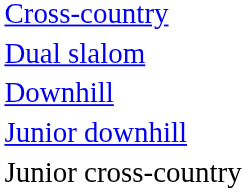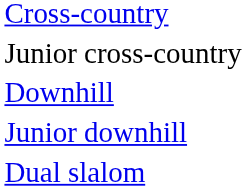rows swapped: Junior cross-country <-> Dual slalom
